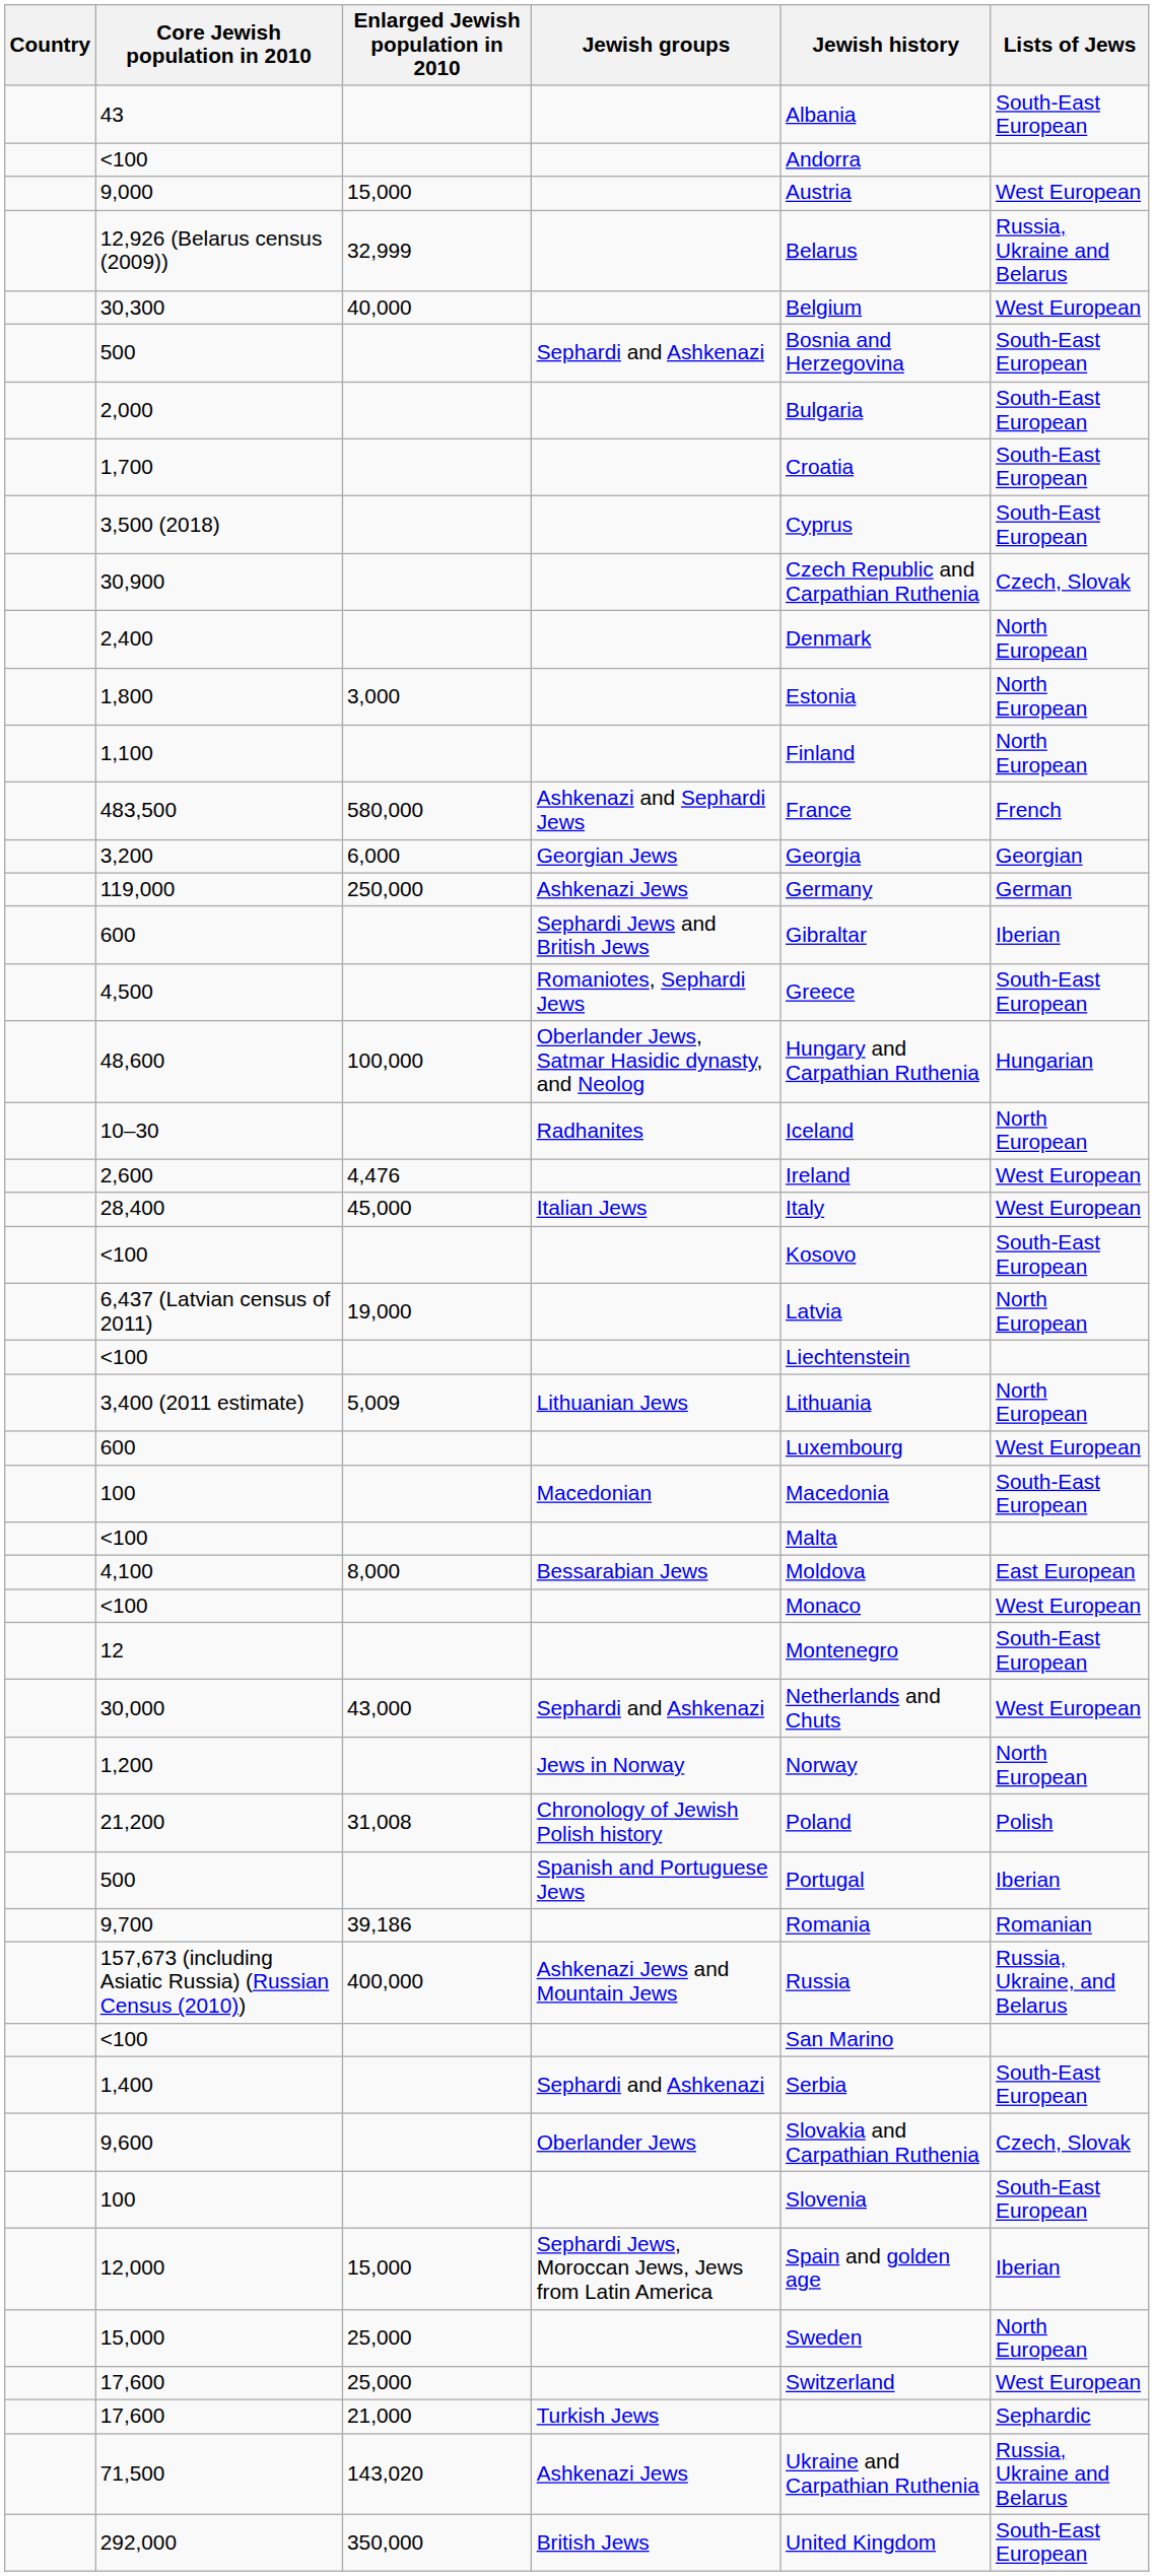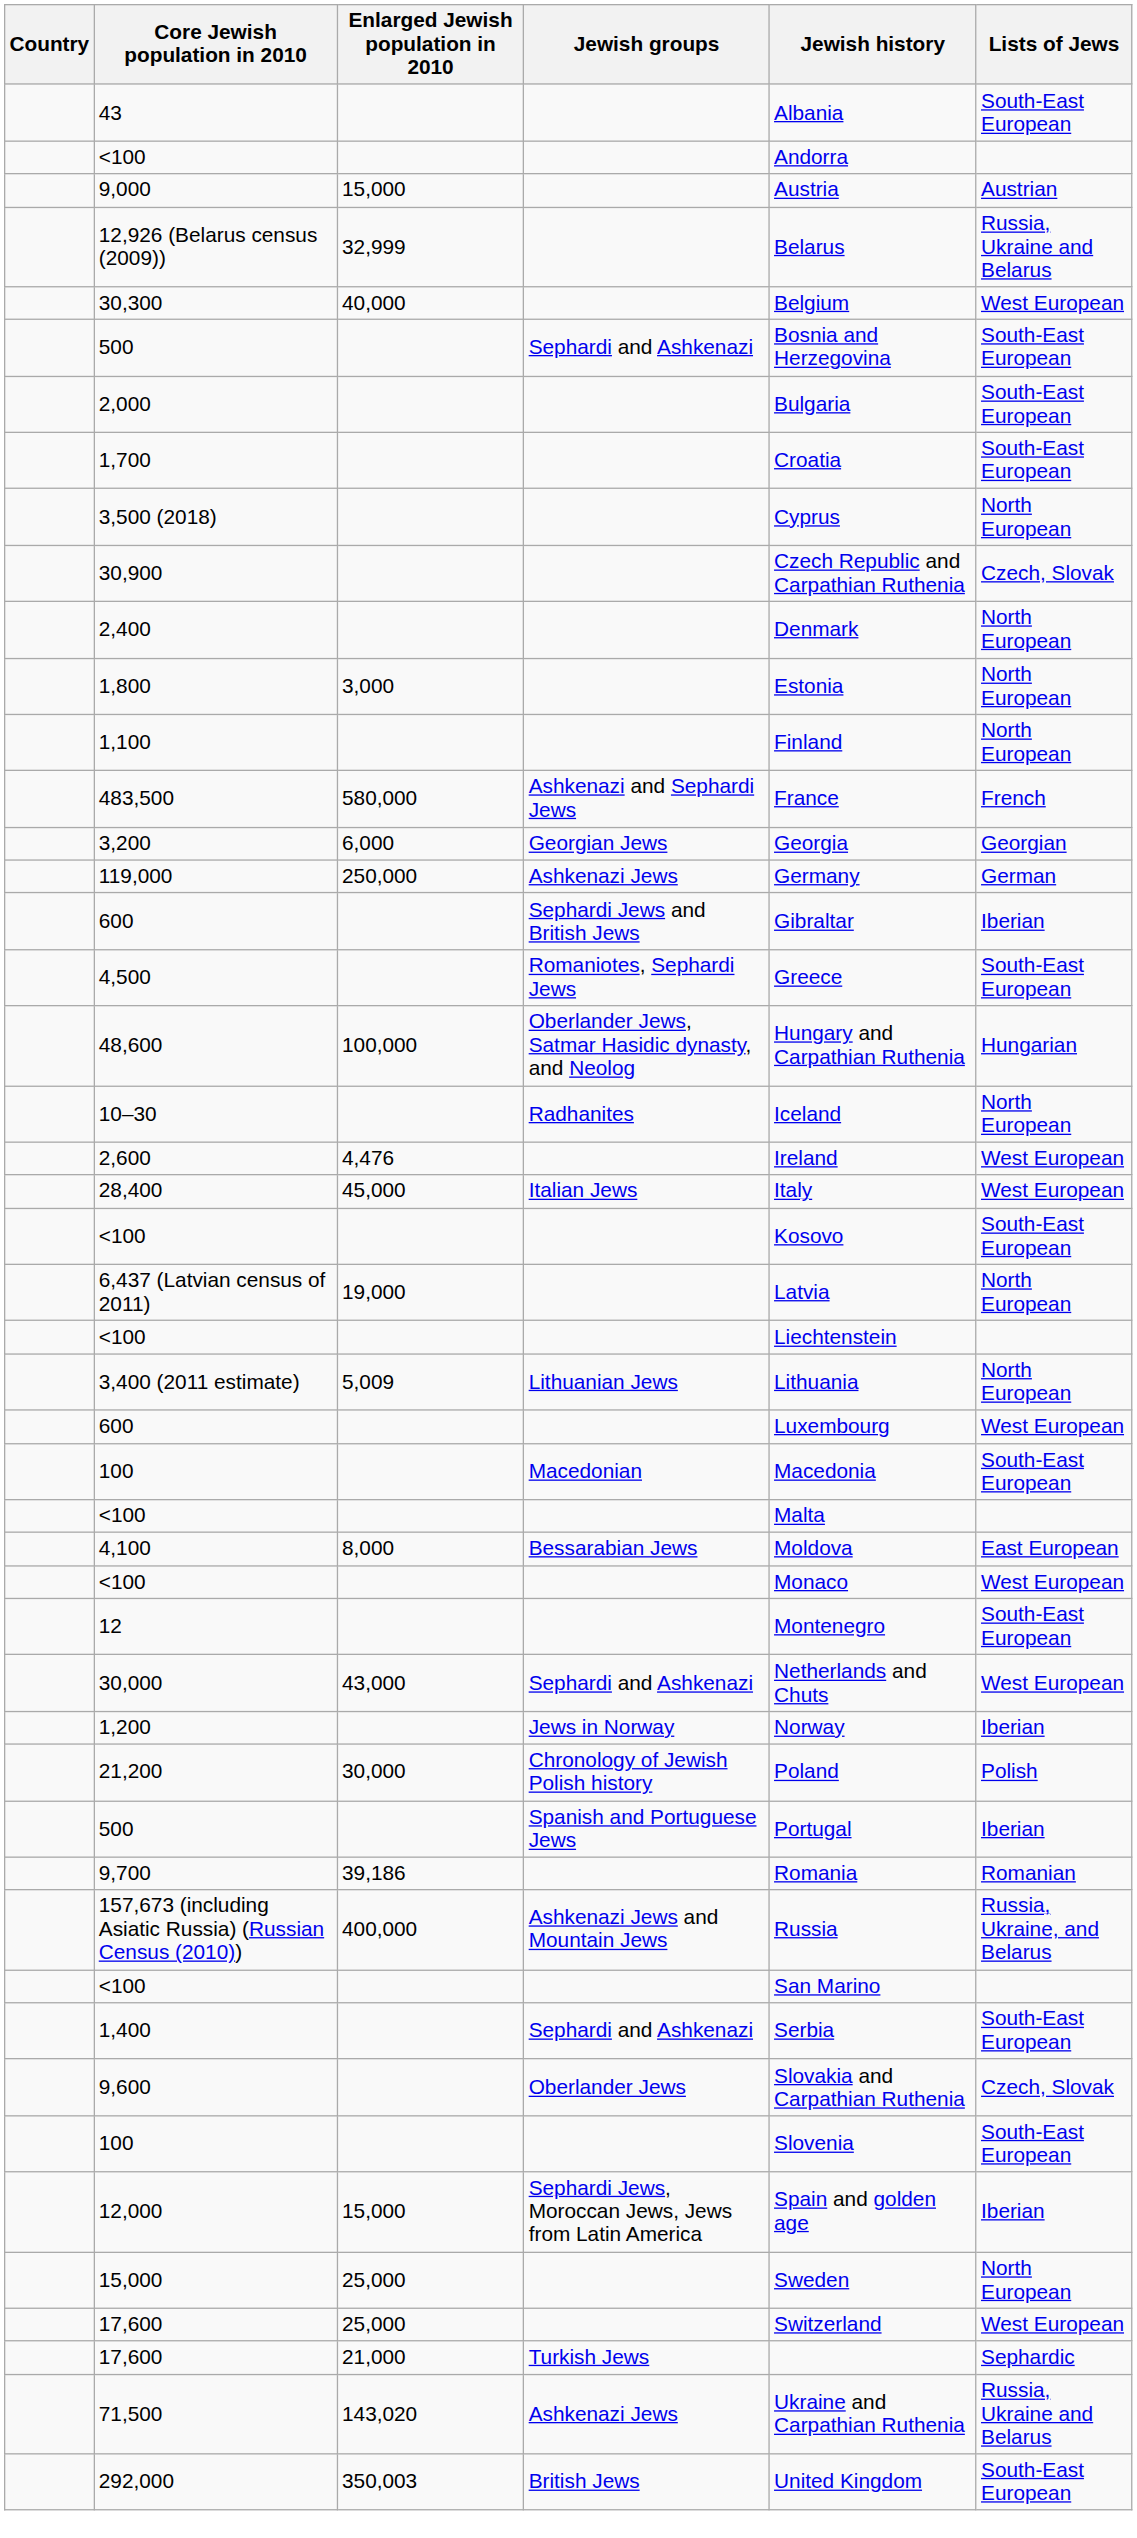9,000 | Lists of Jews: West European -> Austrian
3,500 (2018) | Lists of Jews: South-East European -> North European
1,200 | Lists of Jews: North European -> Iberian
21,200 | Enlarged Jewish population in 2010: 31,008 -> 30,000
292,000 | Enlarged Jewish population in 2010: 350,000 -> 350,003
